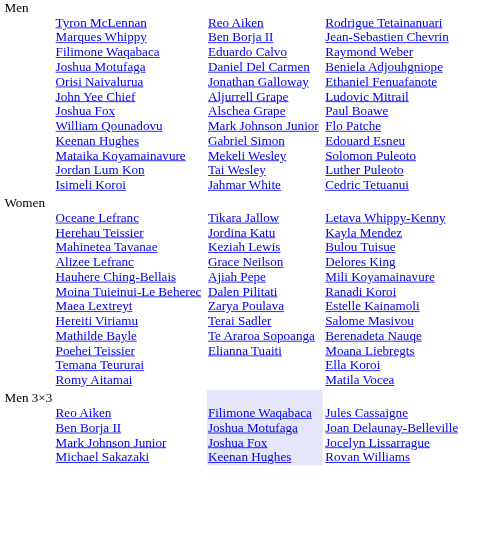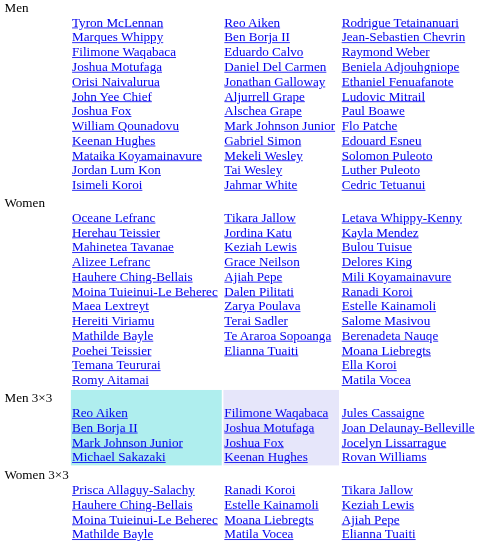Men 3×3 | column 2: no background -> paleturquoise background
+ row: Women 3×3 | Prisca Allaguy-Salachy Hauhere Ching-Bellais Moina Tuieinui-Le Beherec Mathilde Bayle | Ranadi Koroi Estelle Kainamoli Moana Liebregts Matila Vocea | Tikara Jallow Keziah Lewis Ajiah Pepe Elianna Tuaiti
